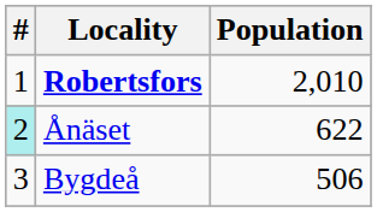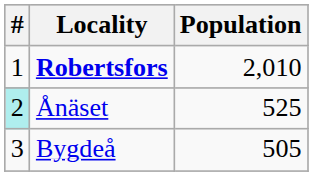Ånäset | Population: 622 -> 525
Bygdeå | Population: 506 -> 505
